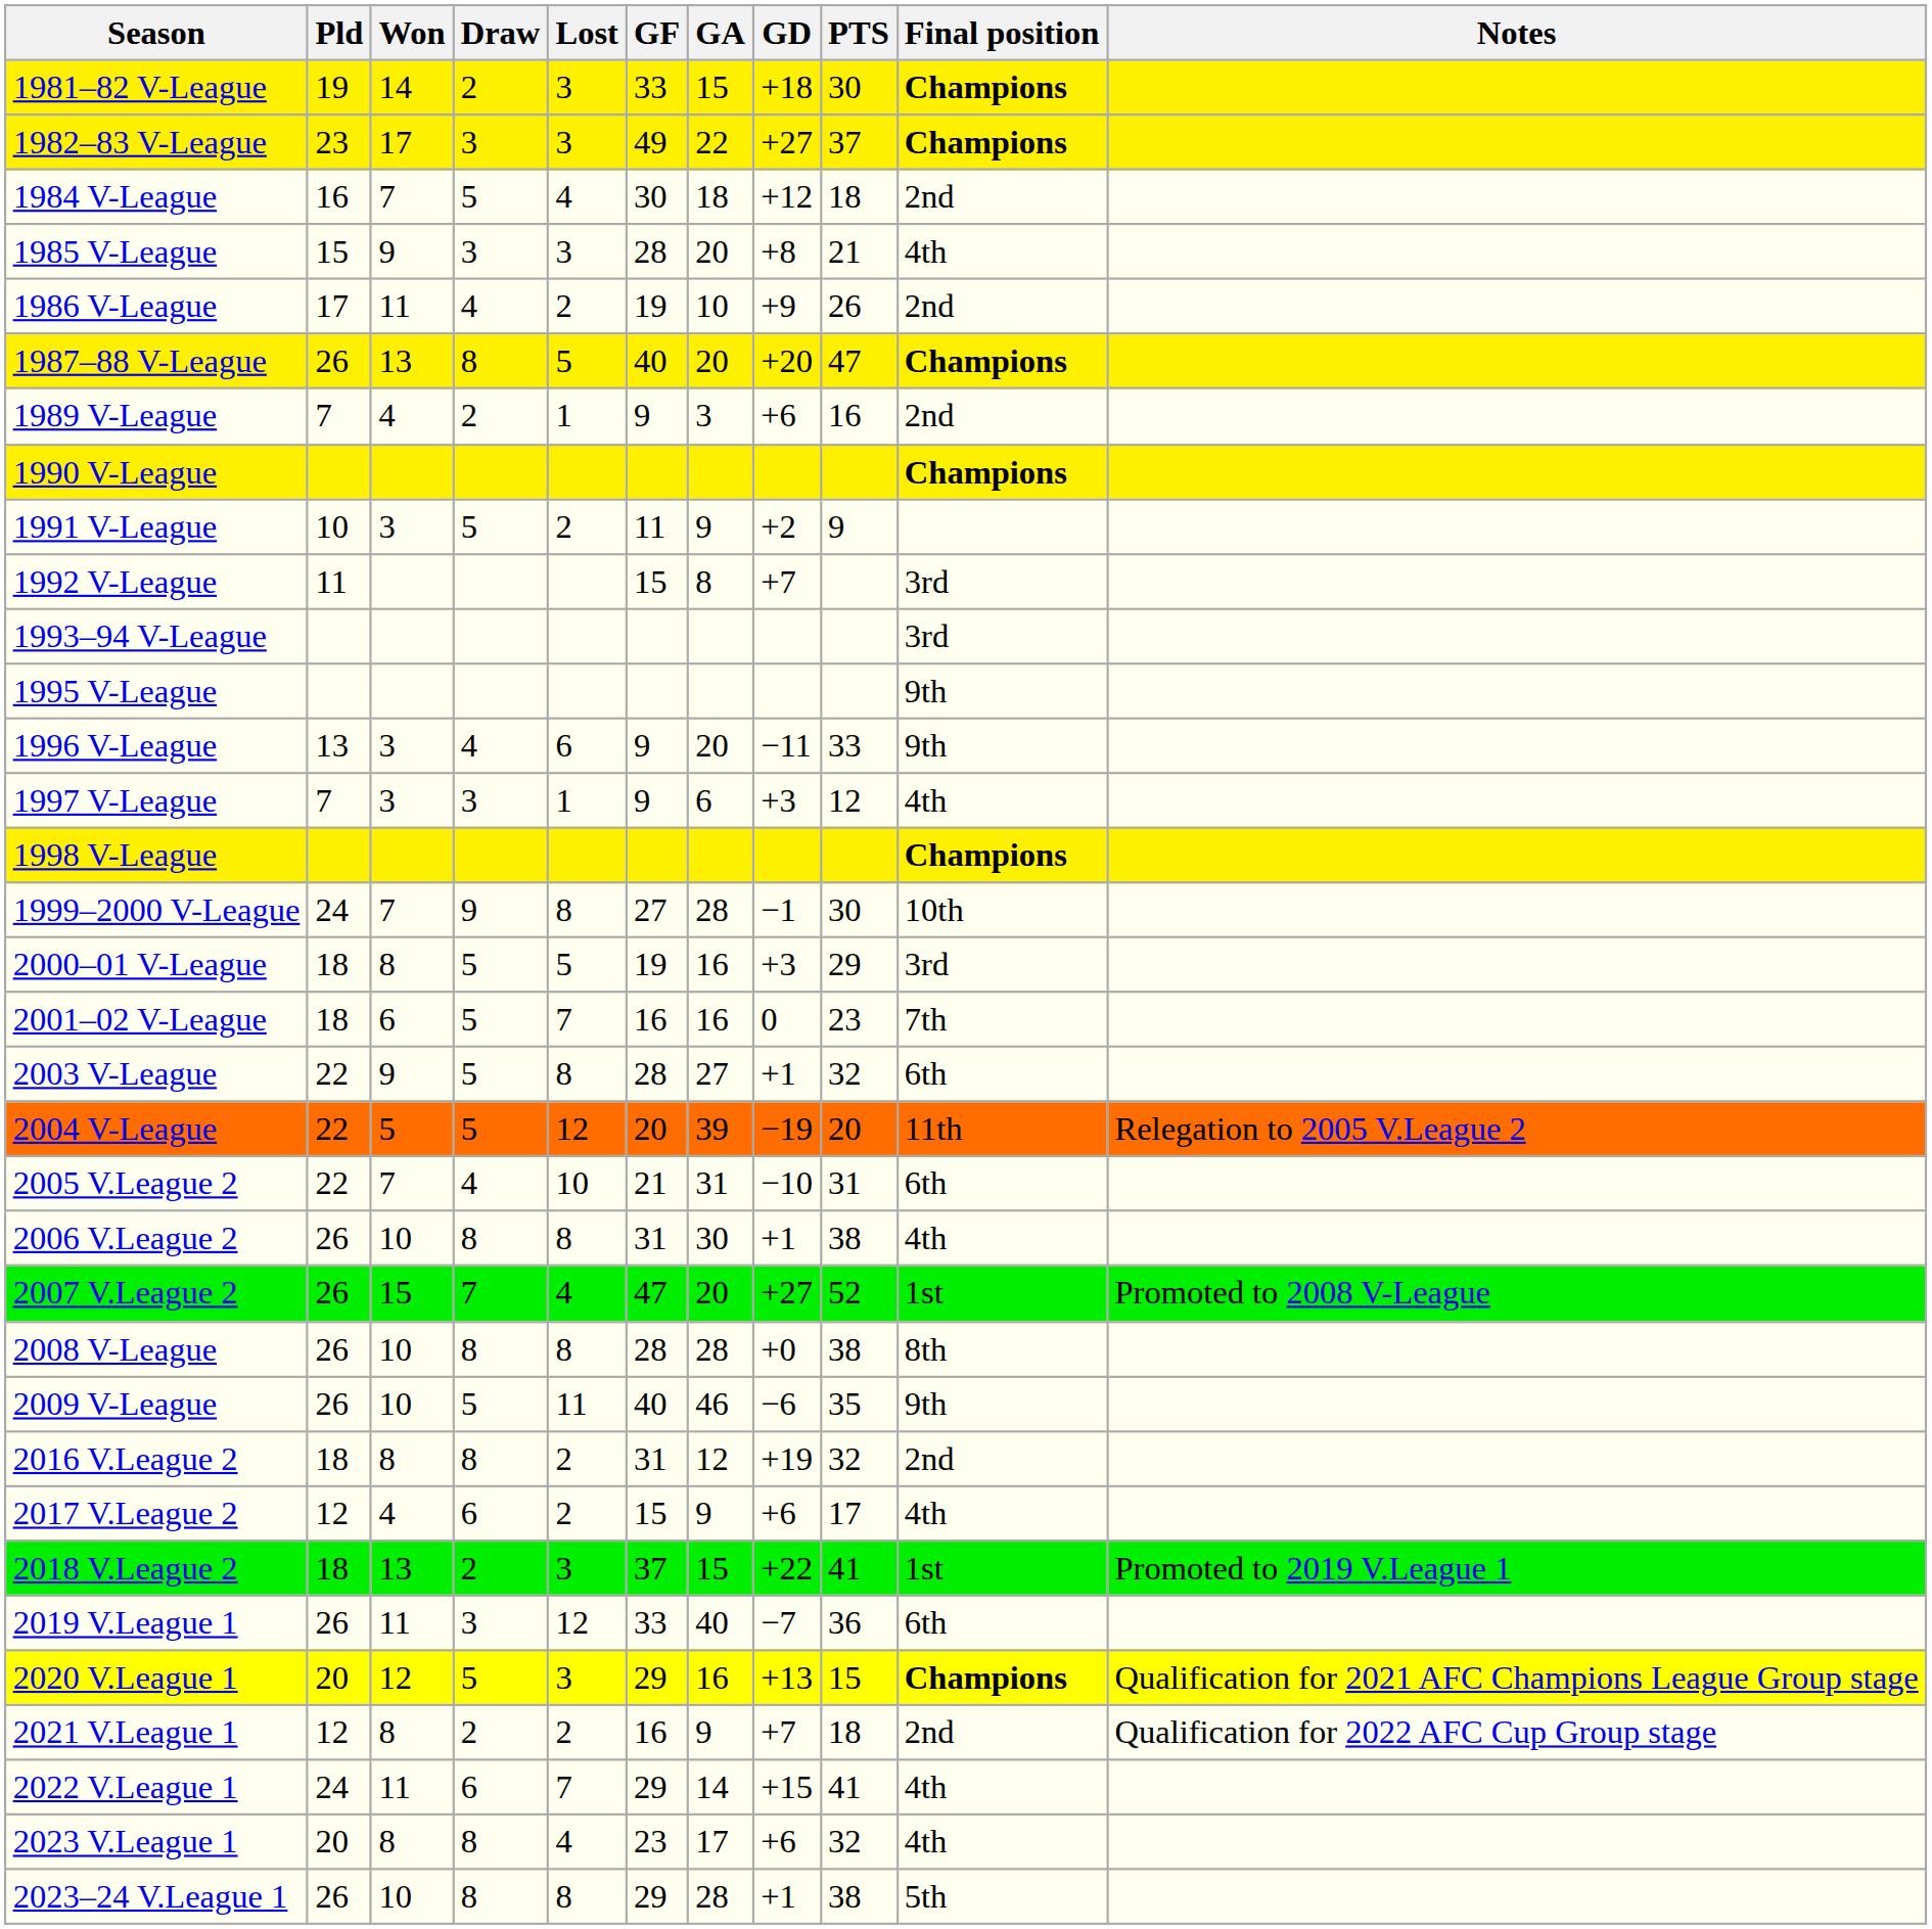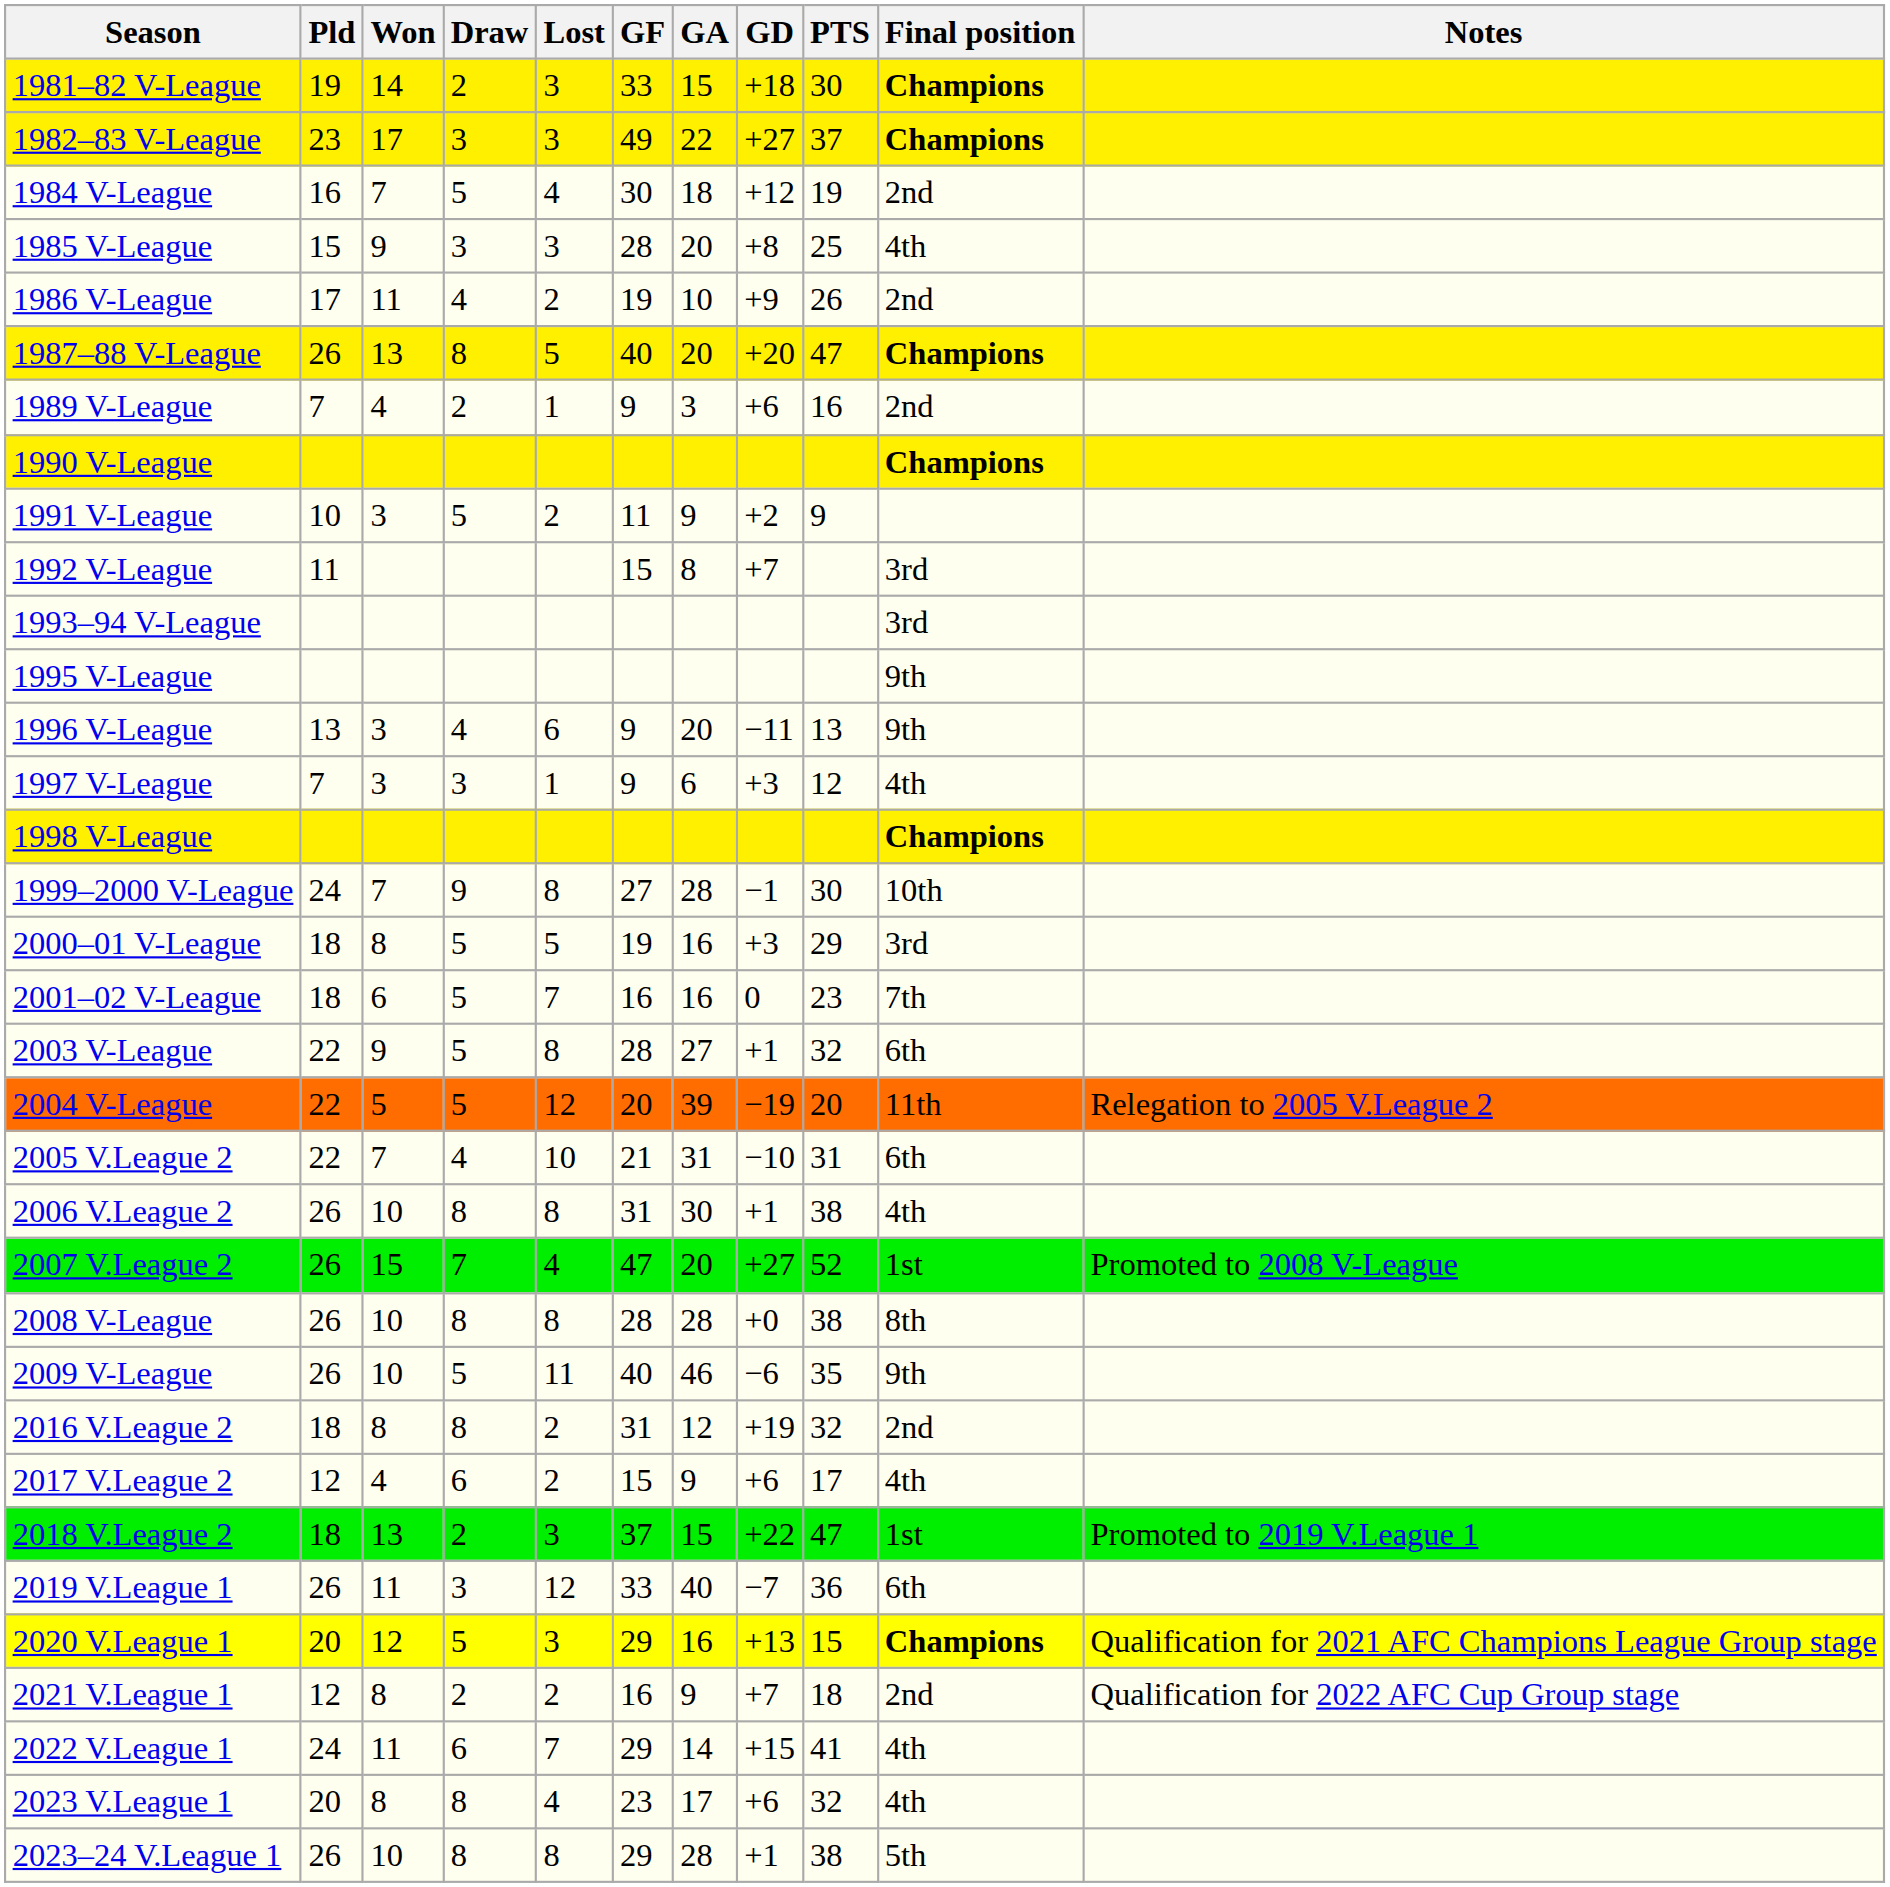1984 V-League | PTS: 18 -> 19
1985 V-League | PTS: 21 -> 25
1996 V-League | PTS: 33 -> 13
2018 V.League 2 | PTS: 41 -> 47
